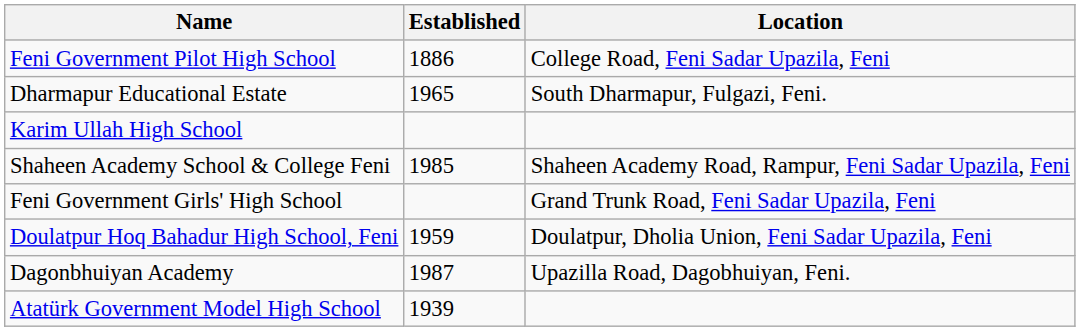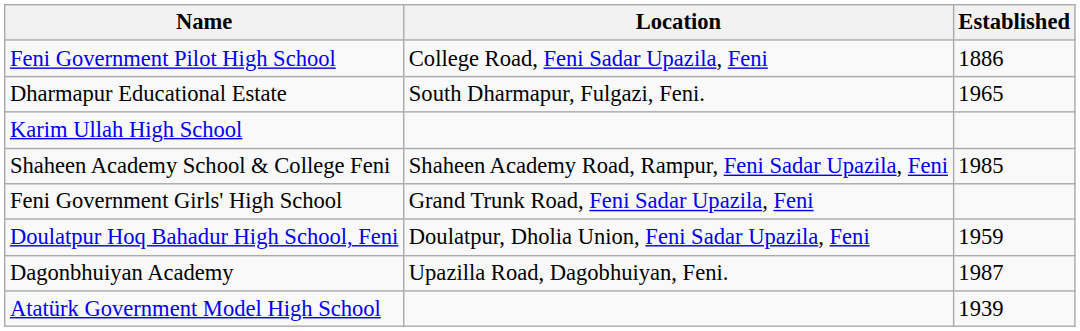columns swapped: Location <-> Established
